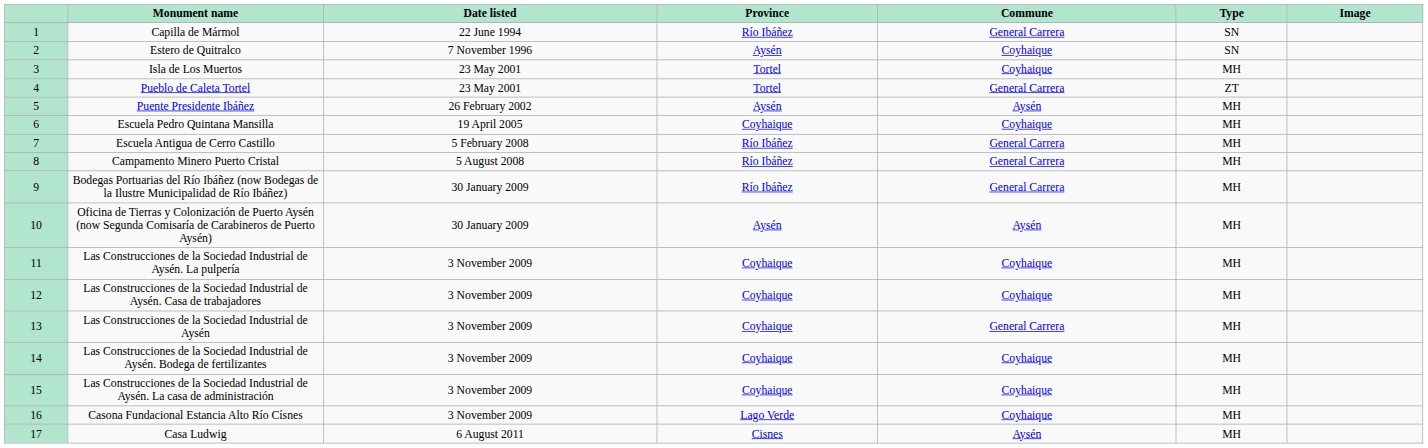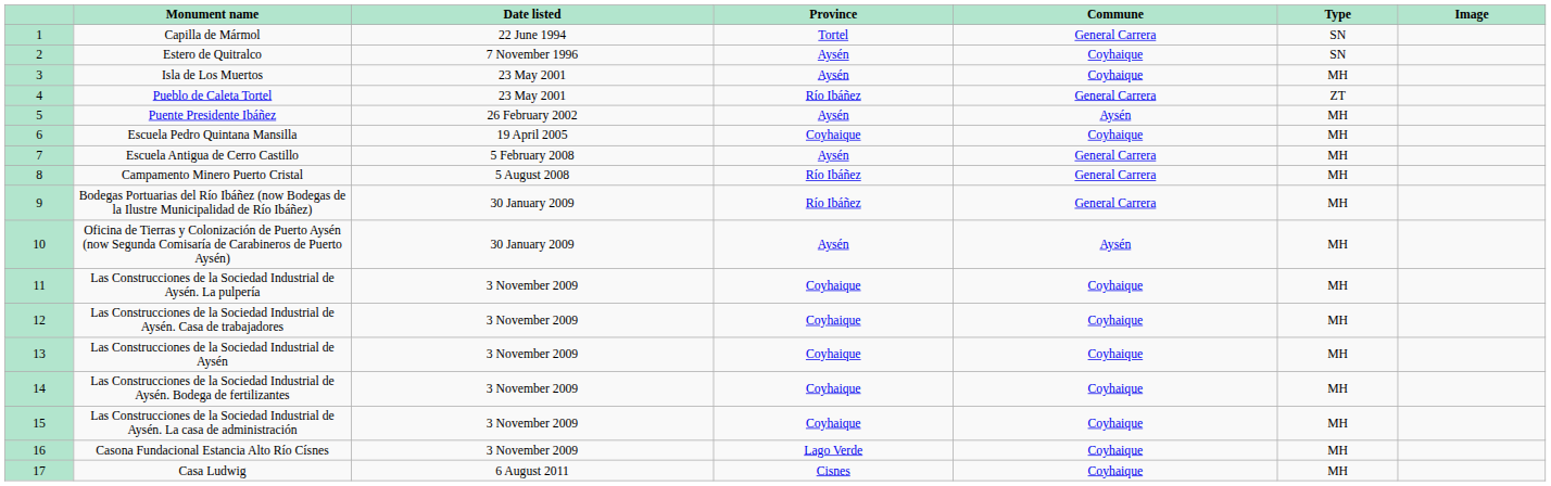Capilla de Mármol | Province: Río Ibáñez -> Tortel
Isla de Los Muertos | Province: Tortel -> Aysén
Pueblo de Caleta Tortel | Province: Tortel -> Río Ibáñez
Escuela Antigua de Cerro Castillo | Province: Río Ibáñez -> Aysén
Las Construcciones de la Sociedad Industrial de Aysén | Commune: General Carrera -> Coyhaique
Casa Ludwig | Commune: Aysén -> Coyhaique
